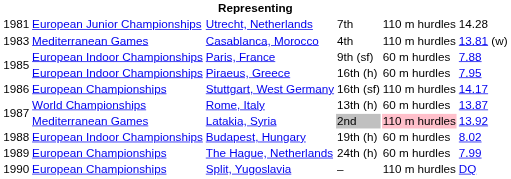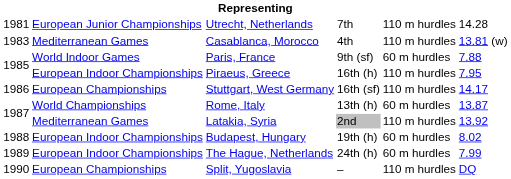Paris, France | column 2: European Indoor Championships -> World Indoor Games
Piraeus, Greece | column 5: 60 m hurdles -> 110 m hurdles
Latakia, Syria | column 5: pink background -> no background
The Hague, Netherlands | column 2: European Championships -> European Indoor Championships
